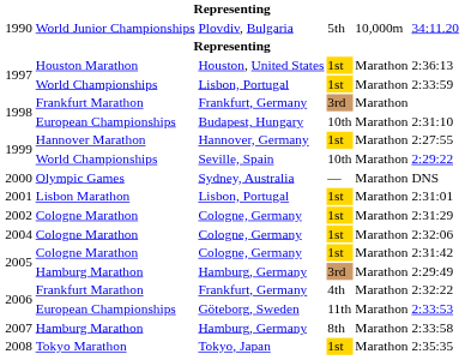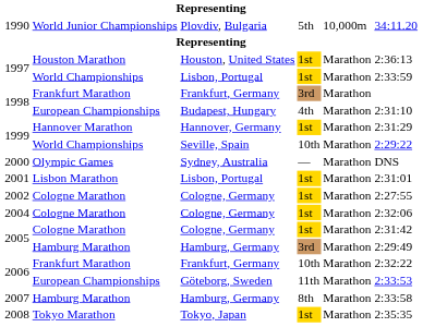1998 / Budapest, Hungary | column 4: 10th -> 4th
1999 / Hannover, Germany | column 6: 2:27:55 -> 2:31:29
2002 | column 6: 2:31:29 -> 2:27:55
2006 / Frankfurt, Germany | column 4: 4th -> 10th
